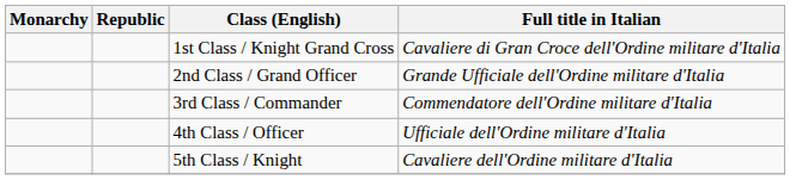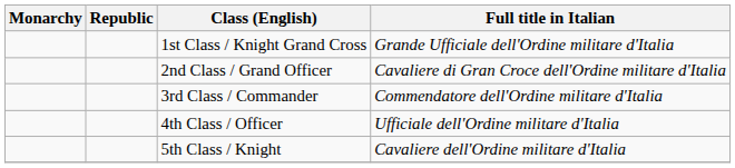1st Class / Knight Grand Cross | Full title in Italian: Cavaliere di Gran Croce dell'Ordine militare d'Italia -> Grande Ufficiale dell'Ordine militare d'Italia
2nd Class / Grand Officer | Full title in Italian: Grande Ufficiale dell'Ordine militare d'Italia -> Cavaliere di Gran Croce dell'Ordine militare d'Italia
